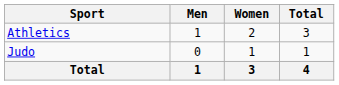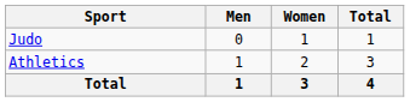rows swapped: Athletics <-> Judo
